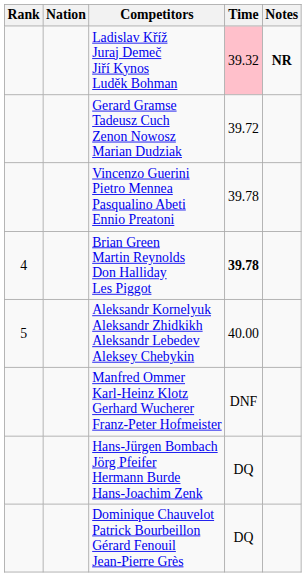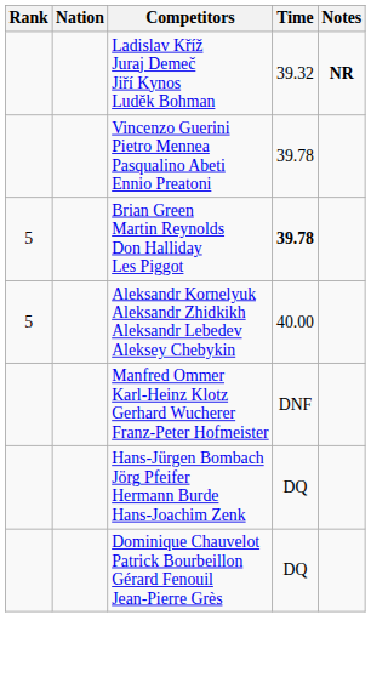Ladislav Kříž Juraj Demeč Jiří Kynos Luděk Bohman | Time: pink background -> no background
- row: Gerard Gramse Tadeusz Cuch Zenon Nowosz Marian Dudziak | 39.72
Brian Green Martin Reynolds Don Halliday Les Piggot | Rank: 4 -> 5
